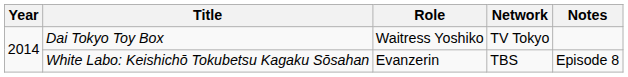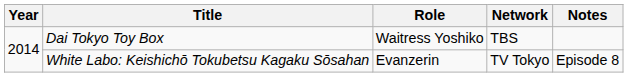Dai Tokyo Toy Box | Network: TV Tokyo -> TBS
White Labo: Keishichō Tokubetsu Kagaku Sōsahan | Network: TBS -> TV Tokyo
